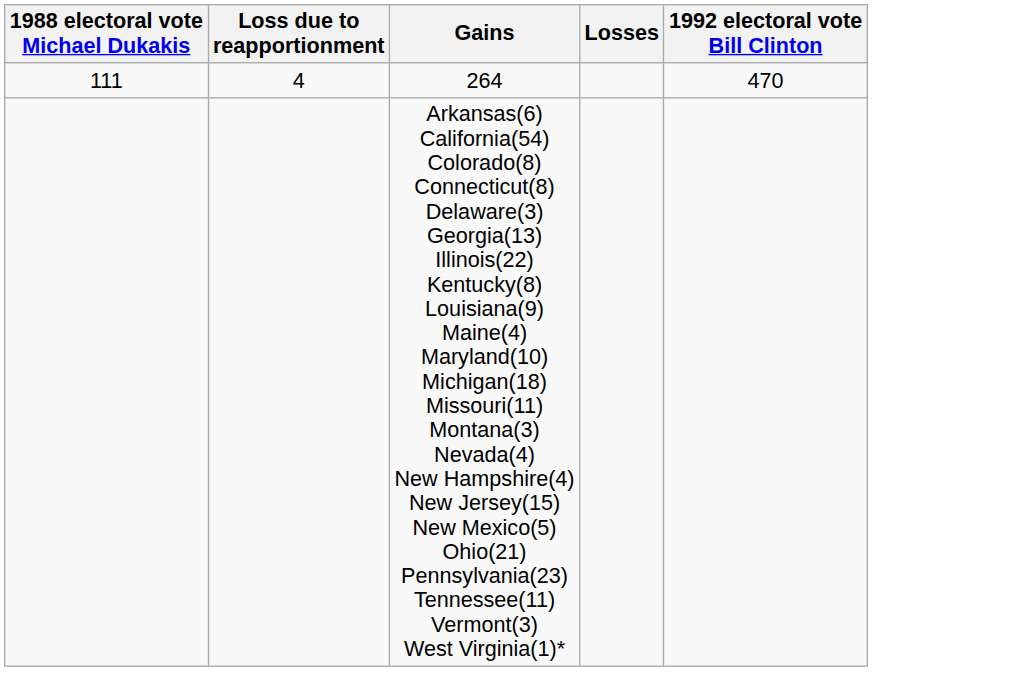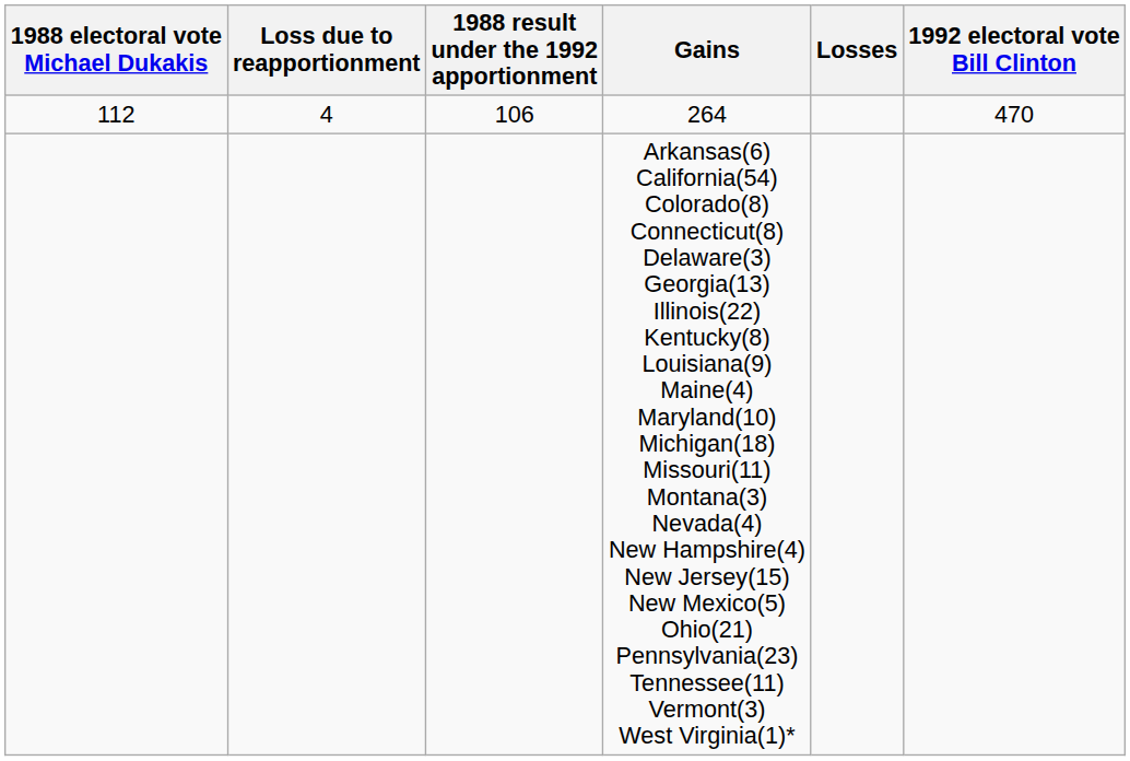+ column: 1988 result under the 1992 apportionment | 106
264 | 1988 electoral vote Michael Dukakis: 111 -> 112
